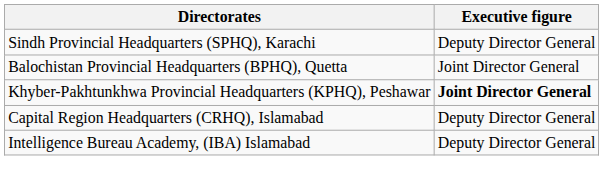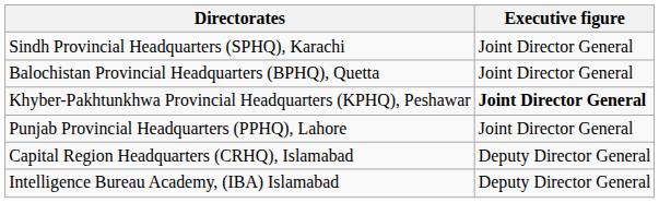Sindh Provincial Headquarters (SPHQ), Karachi | Executive figure: Deputy Director General -> Joint Director General
+ row: Punjab Provincial Headquarters (PPHQ), Lahore | Joint Director General
